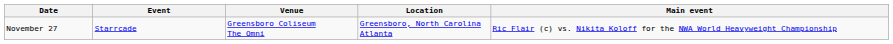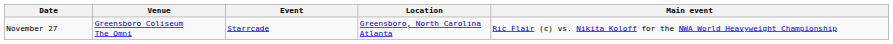columns swapped: Event <-> Venue
